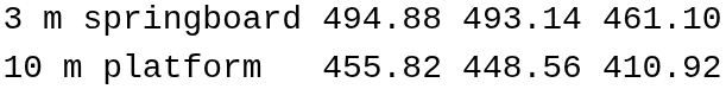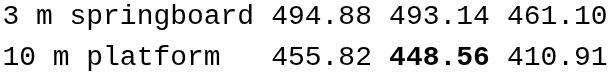10 m platform | column 5: normal -> bold
10 m platform | column 7: 410.92 -> 410.91
